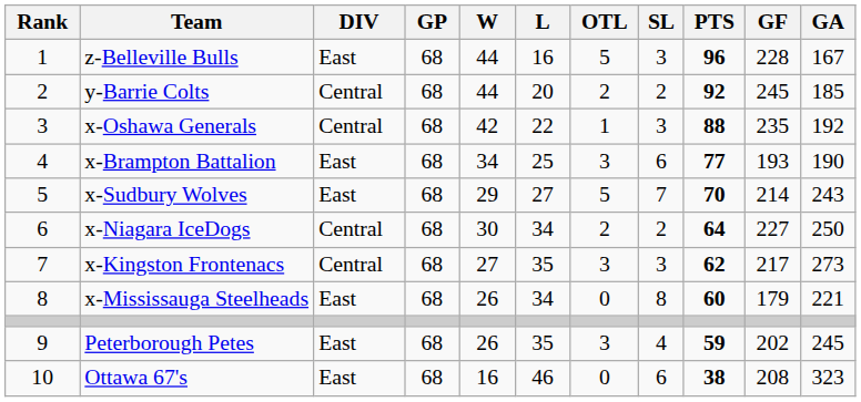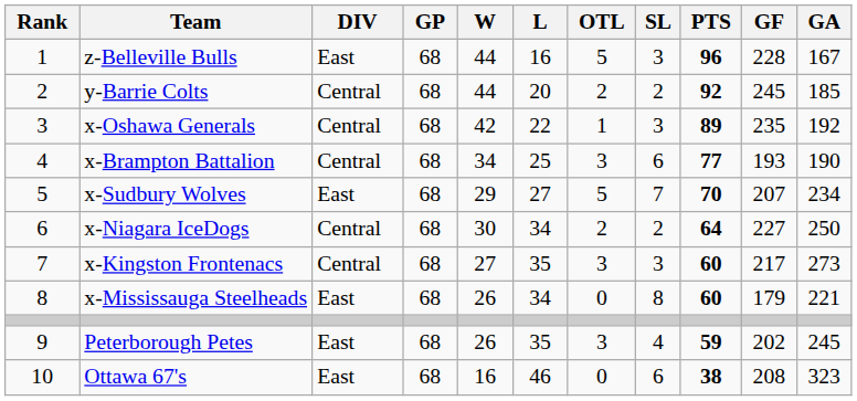x-Oshawa Generals | PTS: 88 -> 89
x-Brampton Battalion | DIV: East -> Central
x-Sudbury Wolves | GF: 214 -> 207
x-Sudbury Wolves | GA: 243 -> 234
x-Kingston Frontenacs | PTS: 62 -> 60
